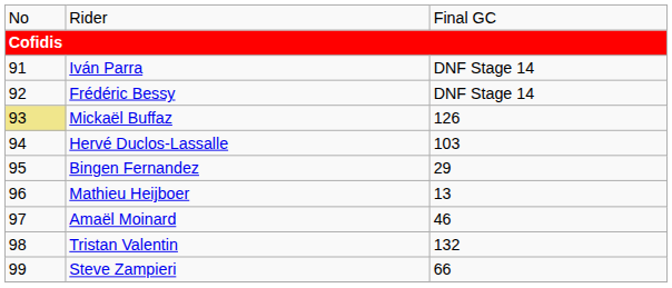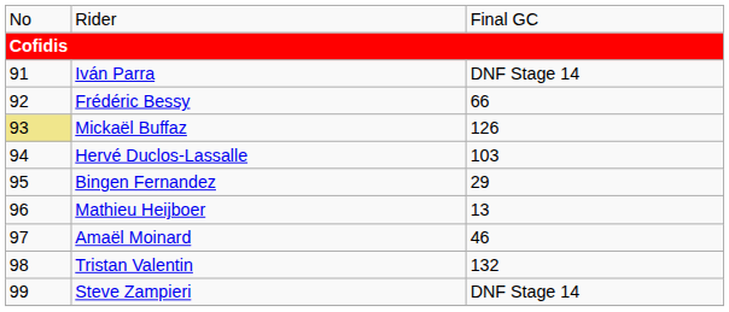Frédéric Bessy | column 3: DNF Stage 14 -> 66
Steve Zampieri | column 3: 66 -> DNF Stage 14
